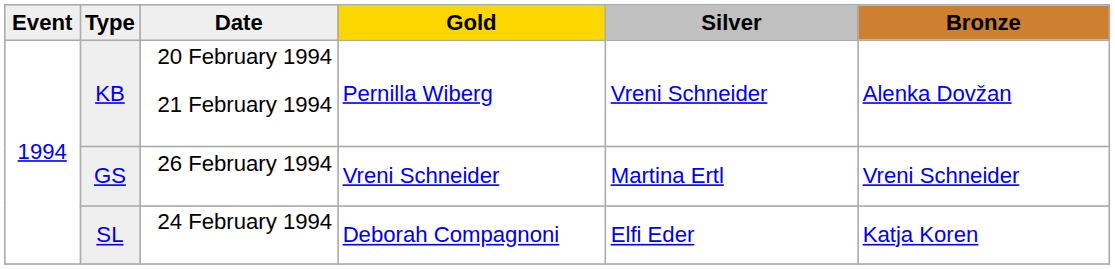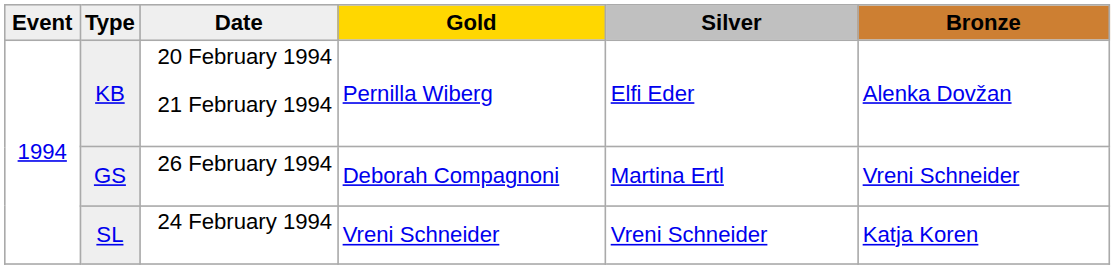KB | Silver: Vreni Schneider -> Elfi Eder
GS | Gold: Vreni Schneider -> Deborah Compagnoni
SL | Gold: Deborah Compagnoni -> Vreni Schneider
SL | Silver: Elfi Eder -> Vreni Schneider
